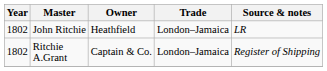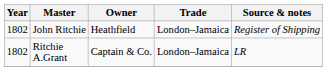John Ritchie | Source & notes: LR -> Register of Shipping
Ritchie A.Grant | Source & notes: Register of Shipping -> LR
